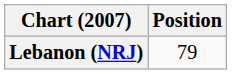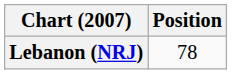Lebanon (NRJ) | Position: 79 -> 78
